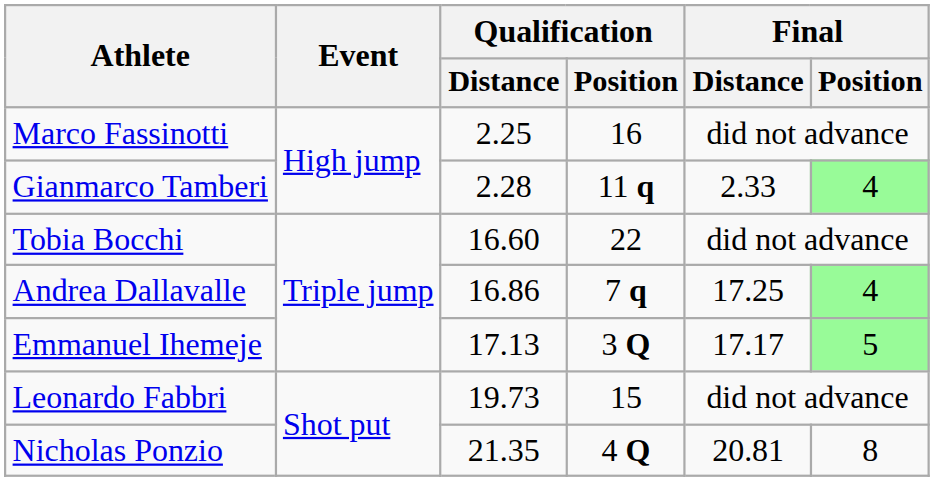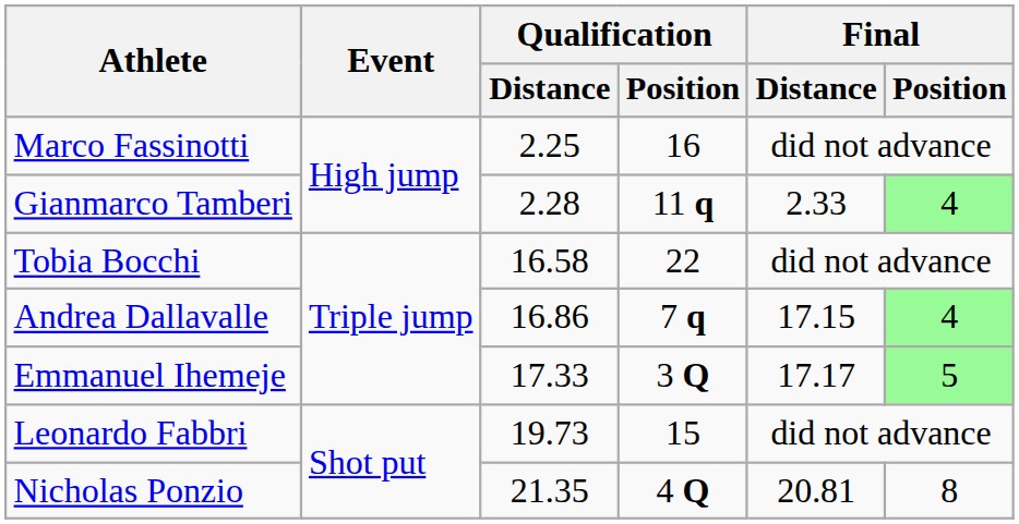Tobia Bocchi | Qualification / Distance: 16.60 -> 16.58
Andrea Dallavalle | Final / Distance: 17.25 -> 17.15
Emmanuel Ihemeje | Qualification / Distance: 17.13 -> 17.33
